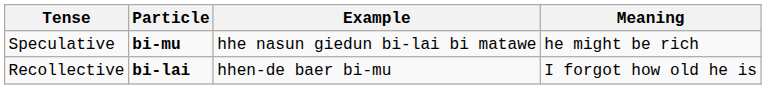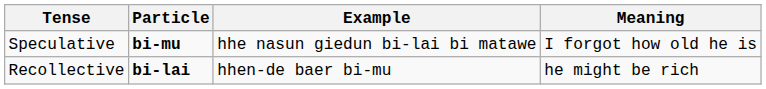Speculative | Meaning: he might be rich -> I forgot how old he is
Recollective | Meaning: I forgot how old he is -> he might be rich
